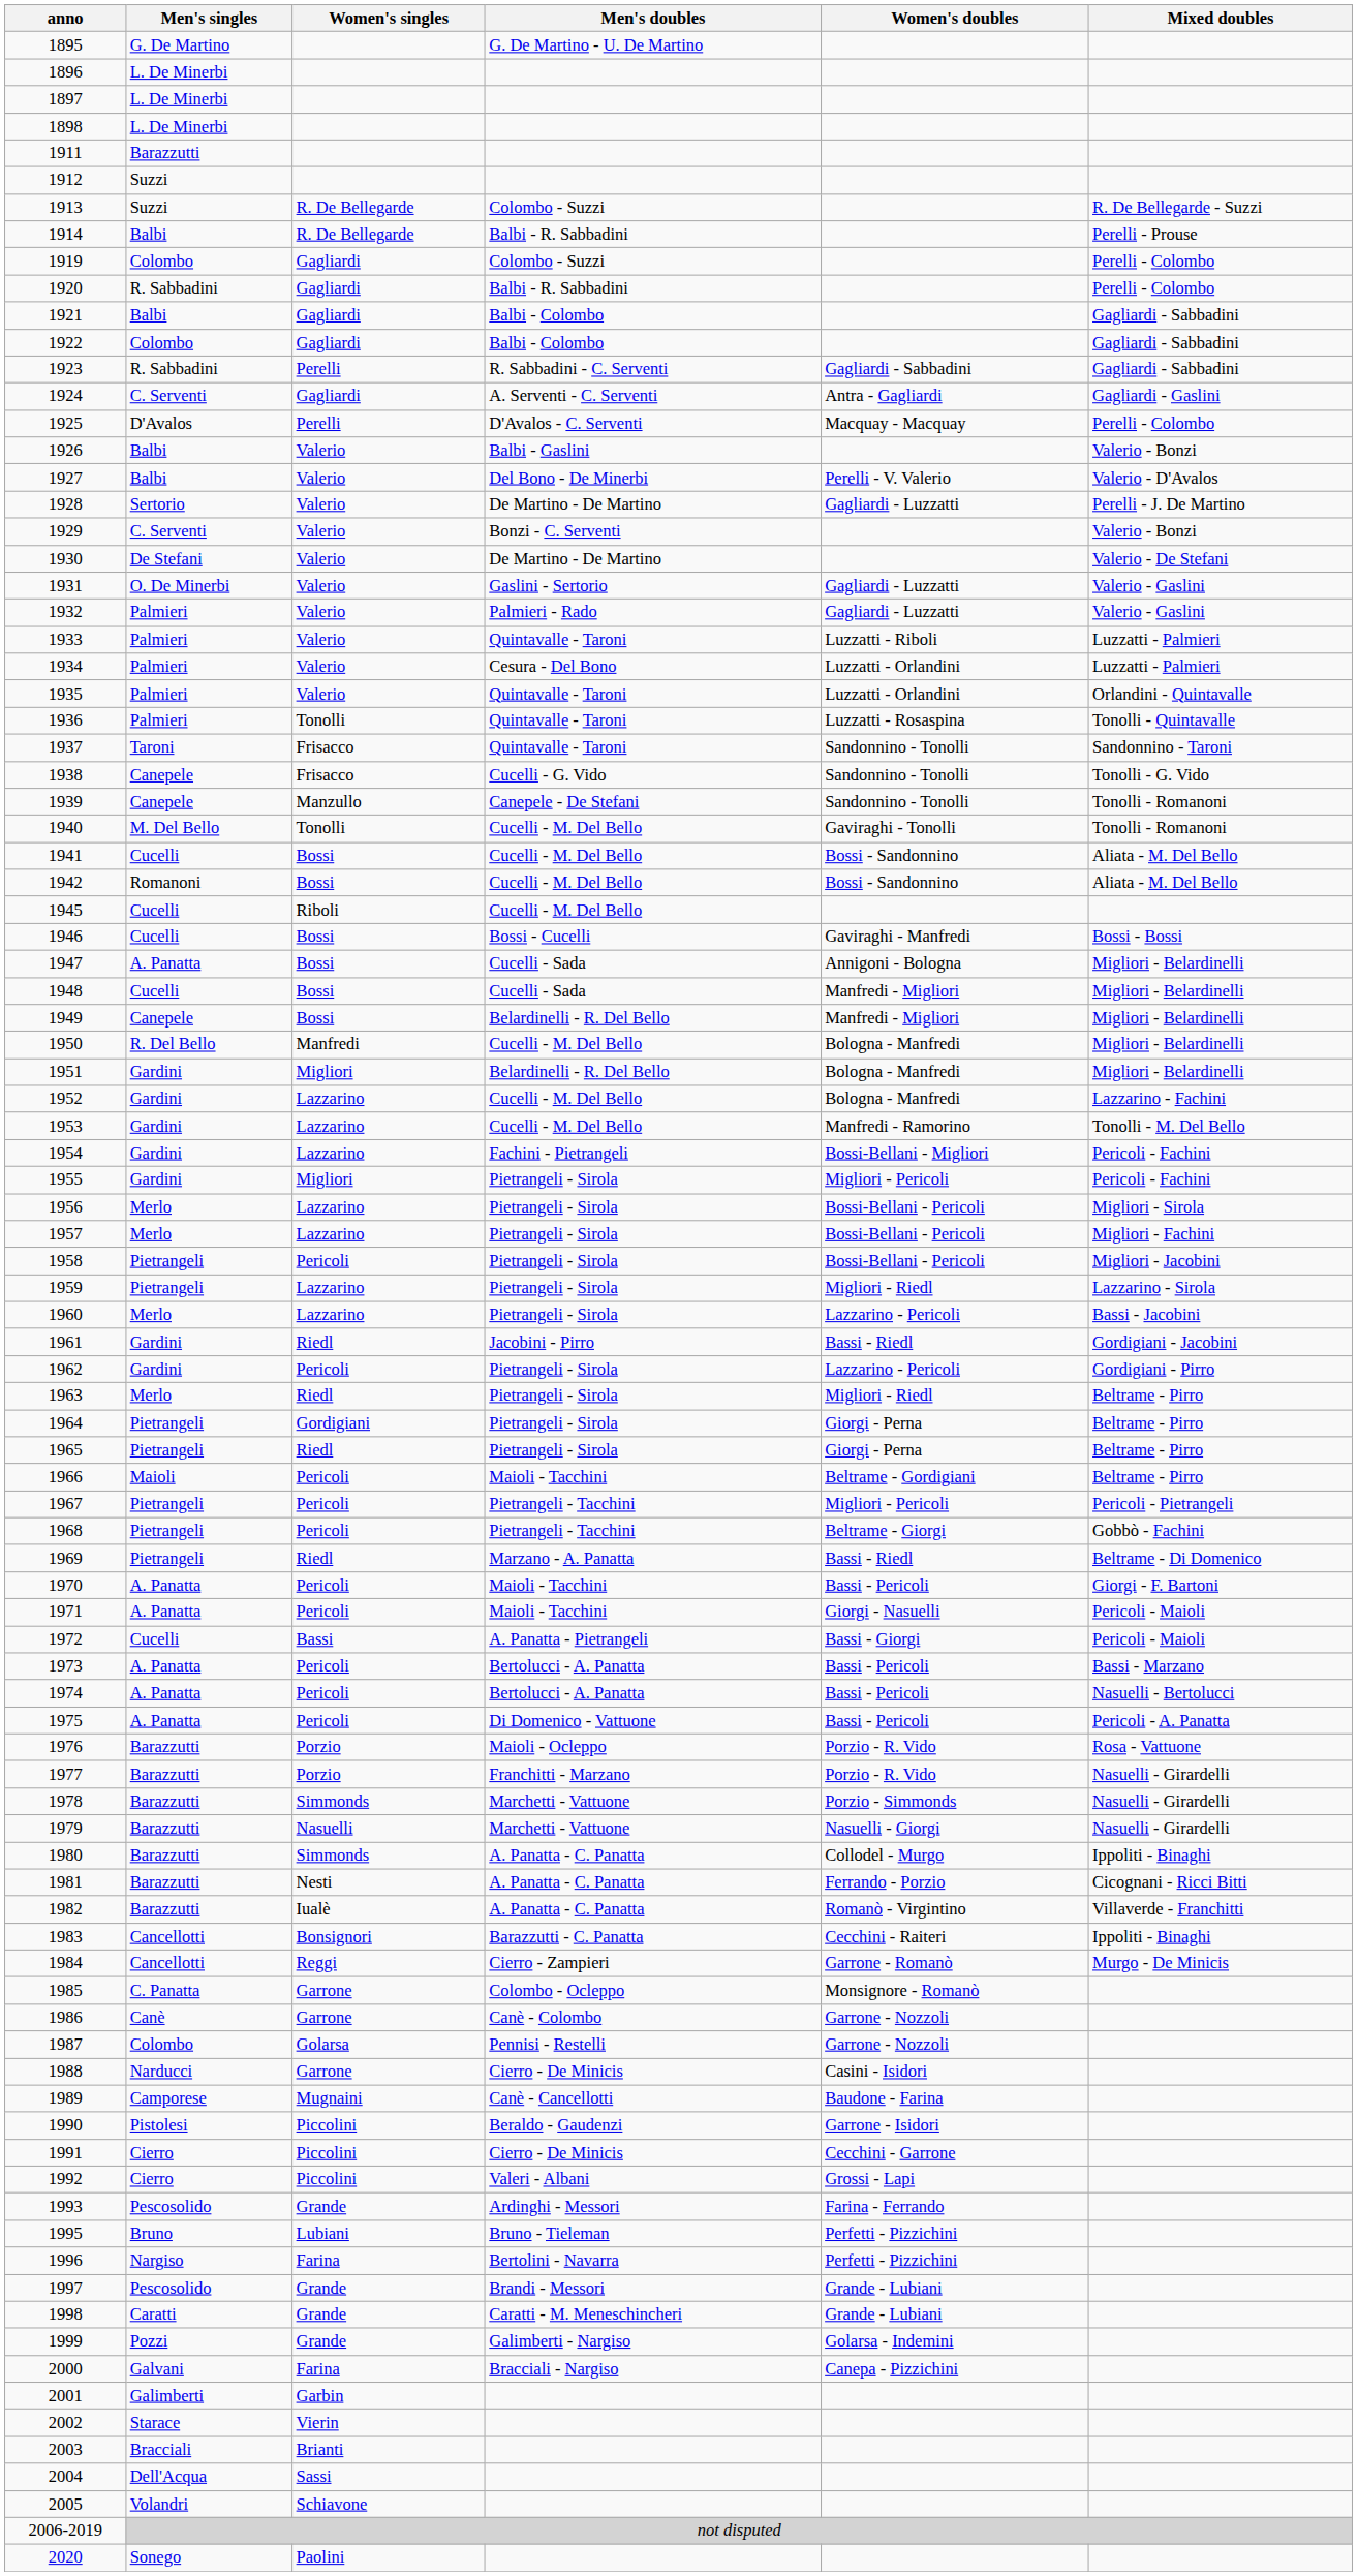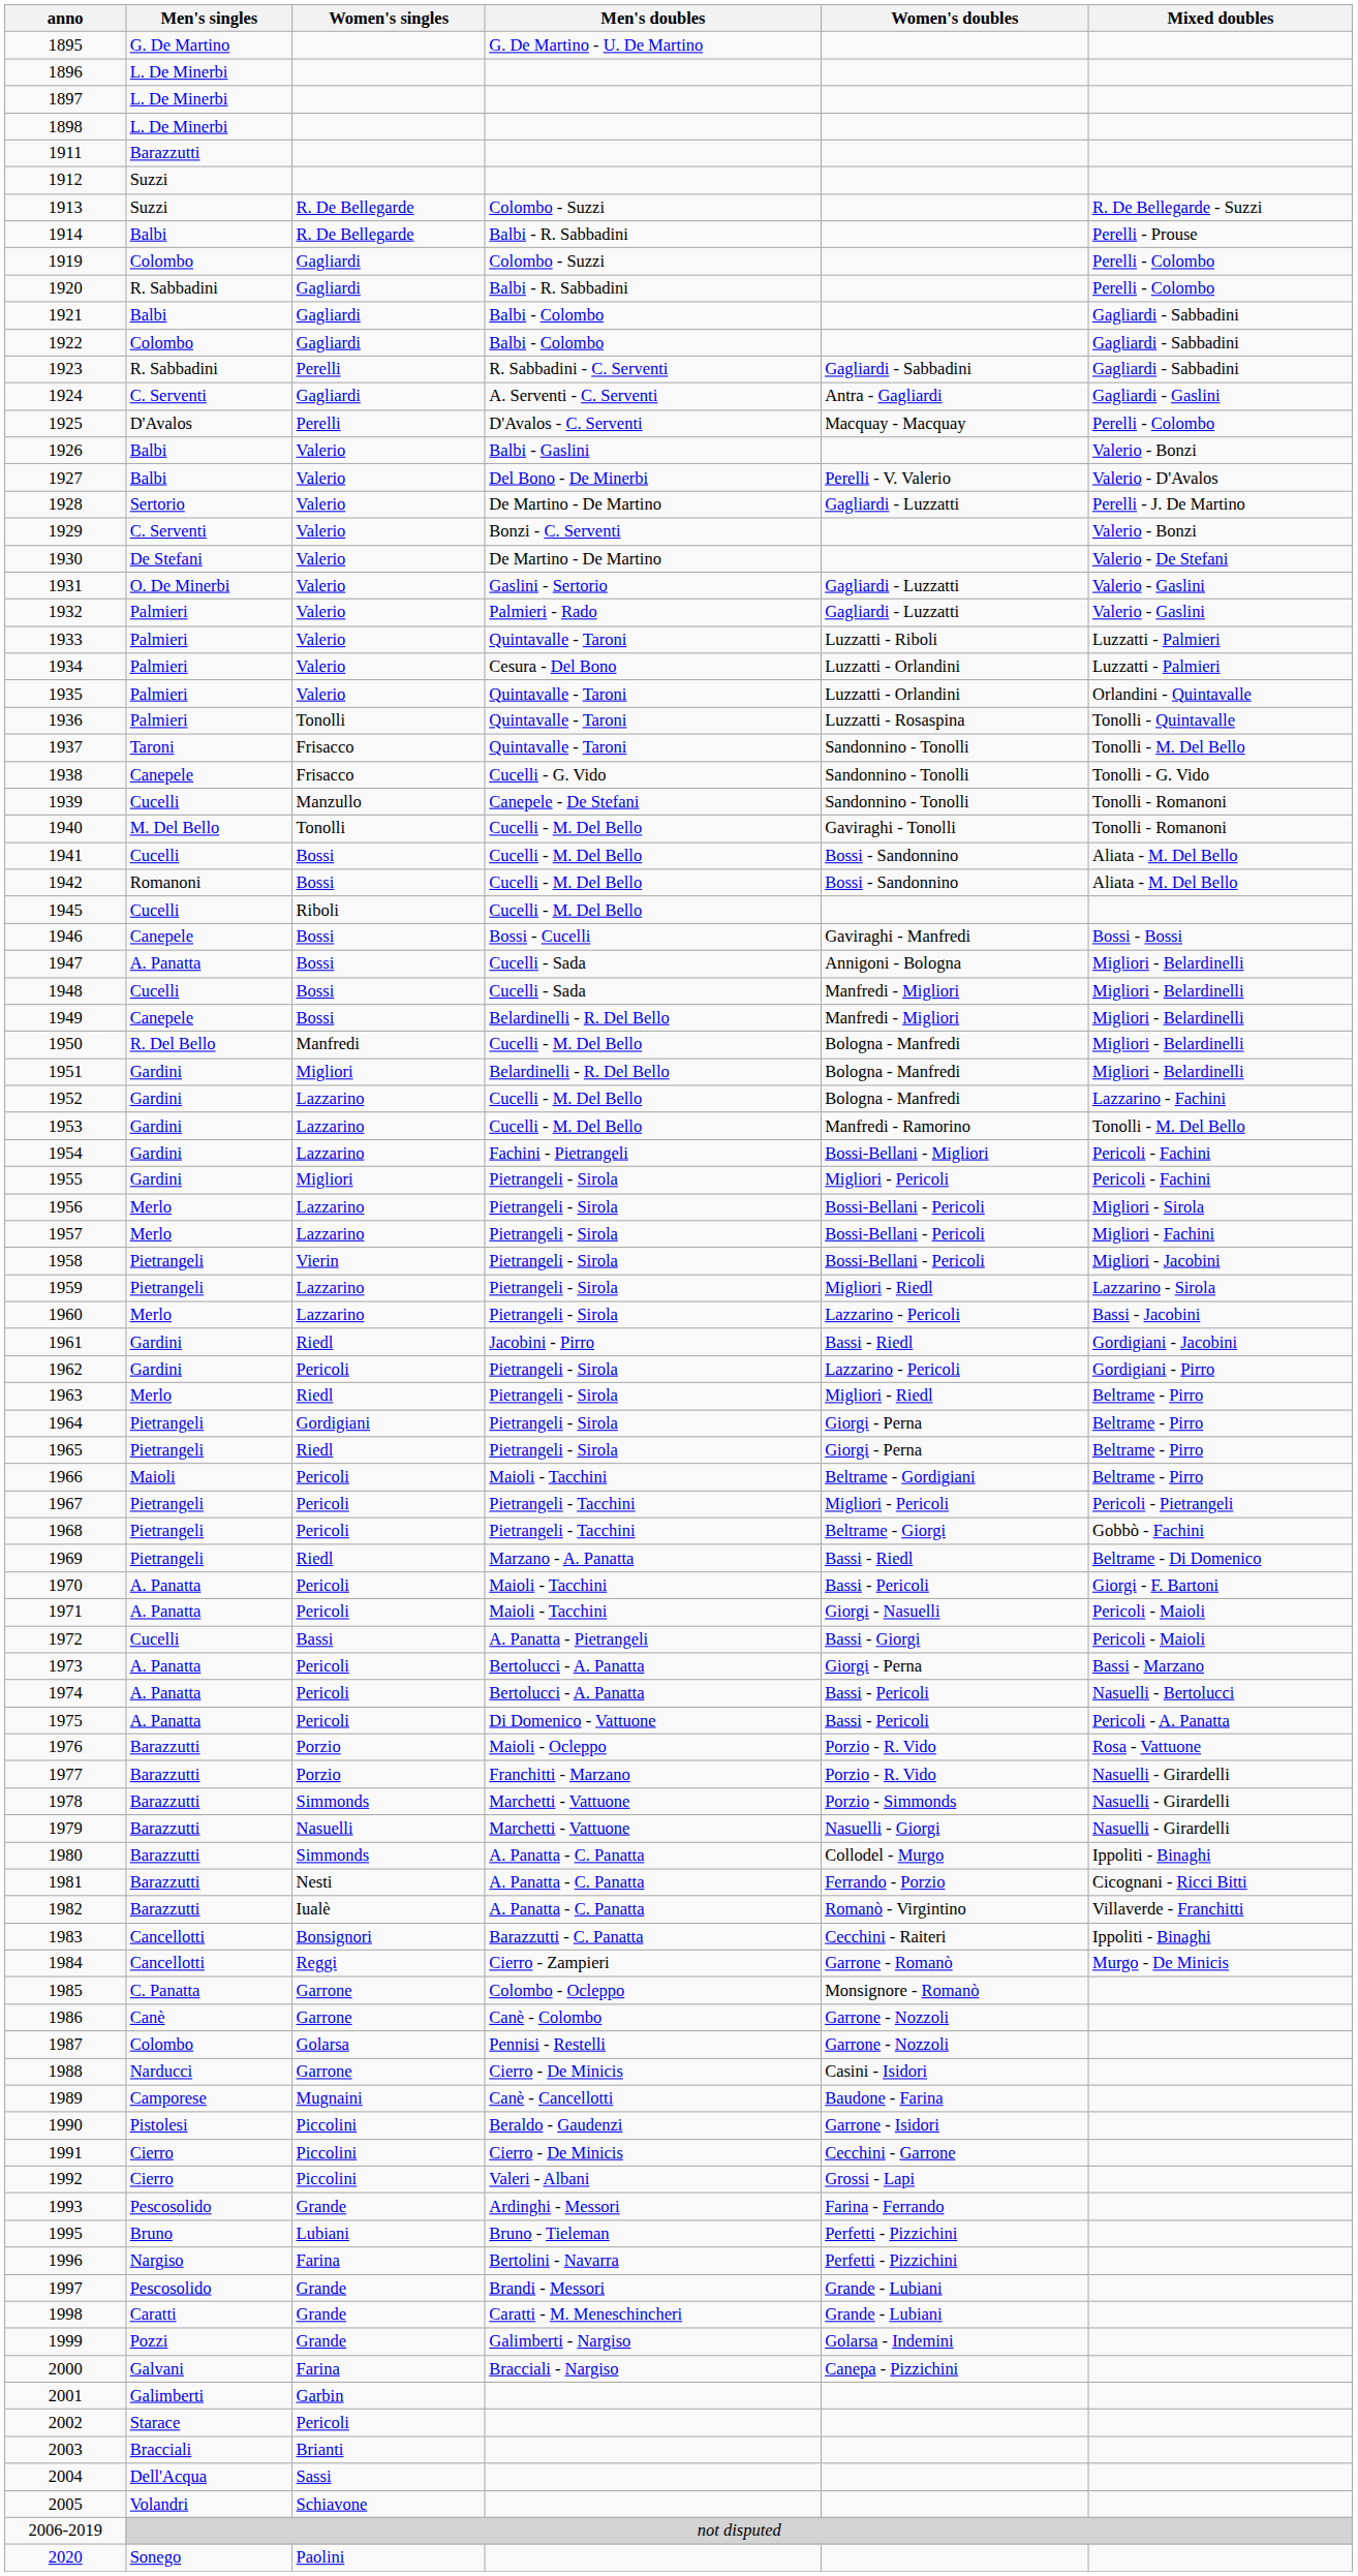1937 | Mixed doubles: Sandonnino - Taroni -> Tonolli - M. Del Bello
1939 | Men's singles: Canepele -> Cucelli
1946 | Men's singles: Cucelli -> Canepele
1958 | Women's singles: Pericoli -> Vierin
1973 | Women's doubles: Bassi - Pericoli -> Giorgi - Perna
2002 | Women's singles: Vierin -> Pericoli
